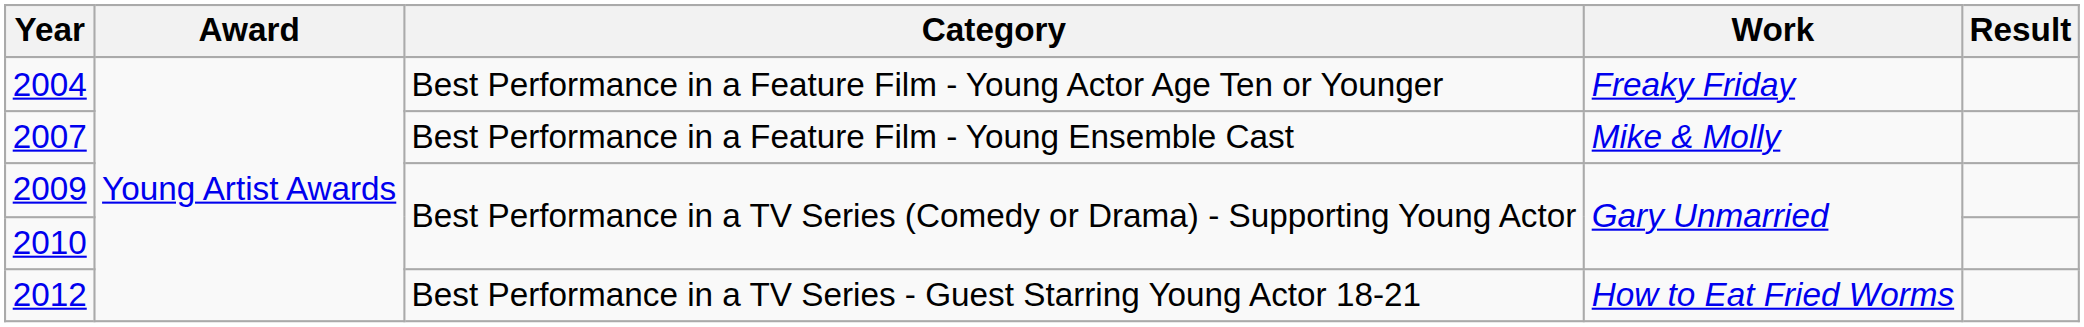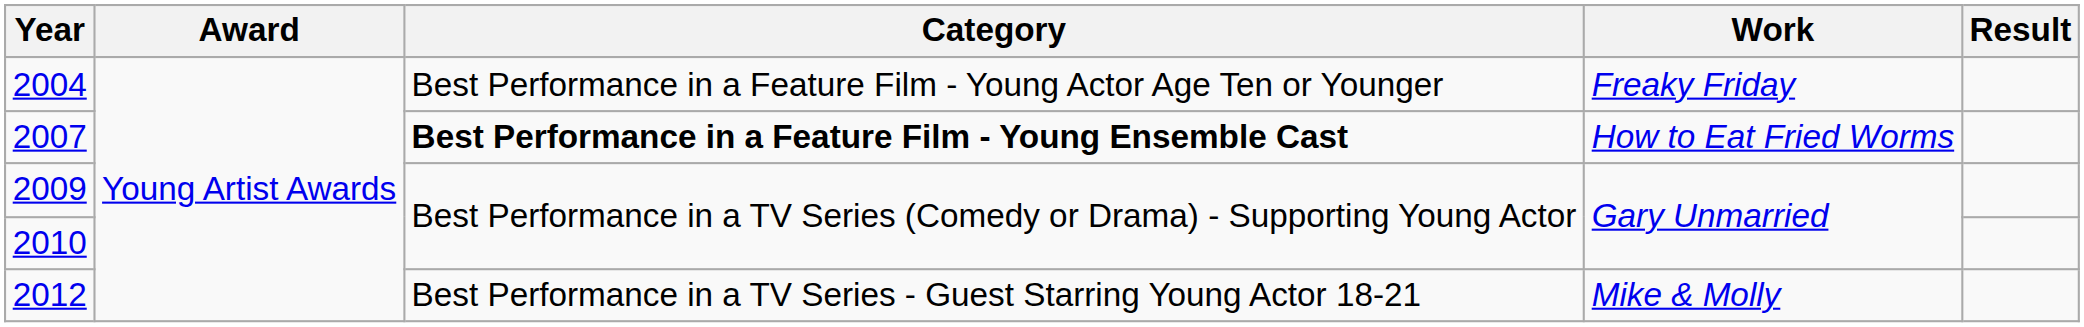2007 | Category: normal -> bold
2007 | Work: Mike & Molly -> How to Eat Fried Worms
2012 | Work: How to Eat Fried Worms -> Mike & Molly
